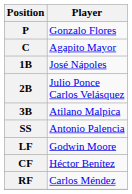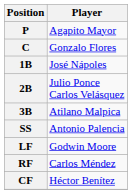P | Player: Gonzalo Flores -> Agapito Mayor
C | Player: Agapito Mayor -> Gonzalo Flores
rows swapped: CF <-> RF
